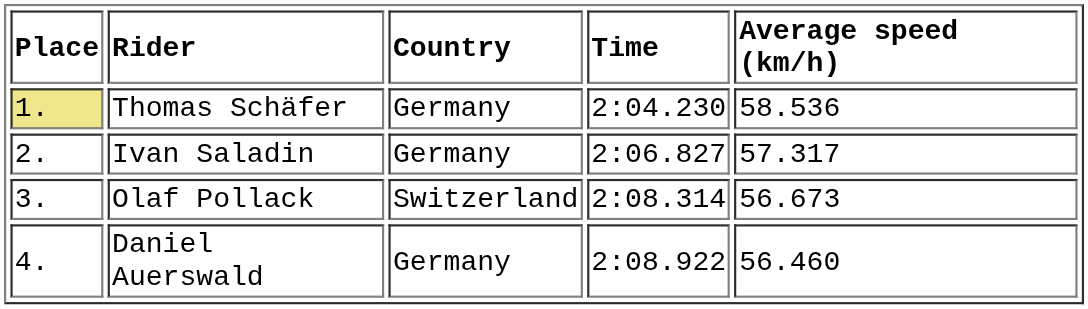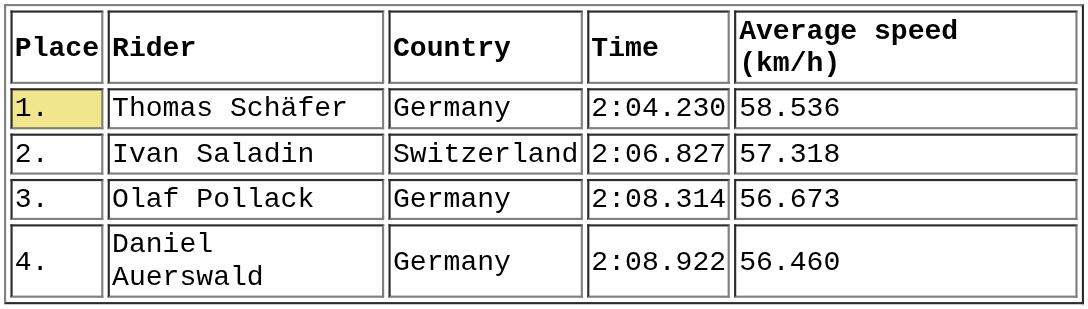Ivan Saladin | Country: Germany -> Switzerland
Ivan Saladin | Average speed (km/h): 57.317 -> 57.318
Olaf Pollack | Country: Switzerland -> Germany
